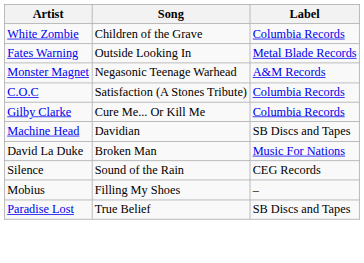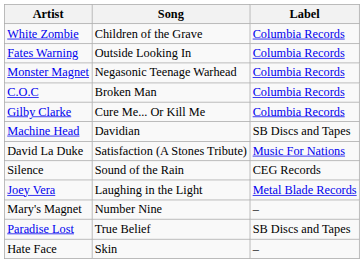Fates Warning | Label: Metal Blade Records -> Columbia Records
Monster Magnet | Label: A&M Records -> Columbia Records
C.O.C | Song: Satisfaction (A Stones Tribute) -> Broken Man
David La Duke | Song: Broken Man -> Satisfaction (A Stones Tribute)
+ row: Joey Vera | Laughing in the Light | Metal Blade Records
- row: Mobius | Filling My Shoes | –
+ row: Mary's Magnet | Number Nine | –
+ row: Hate Face | Skin | –
